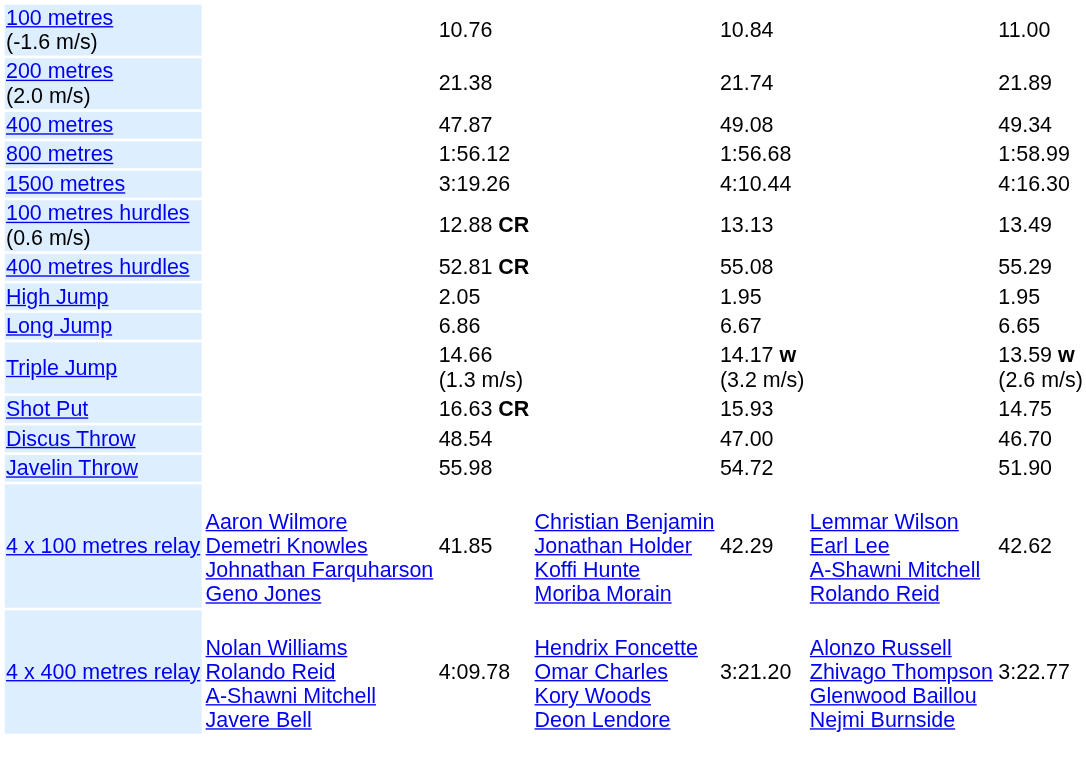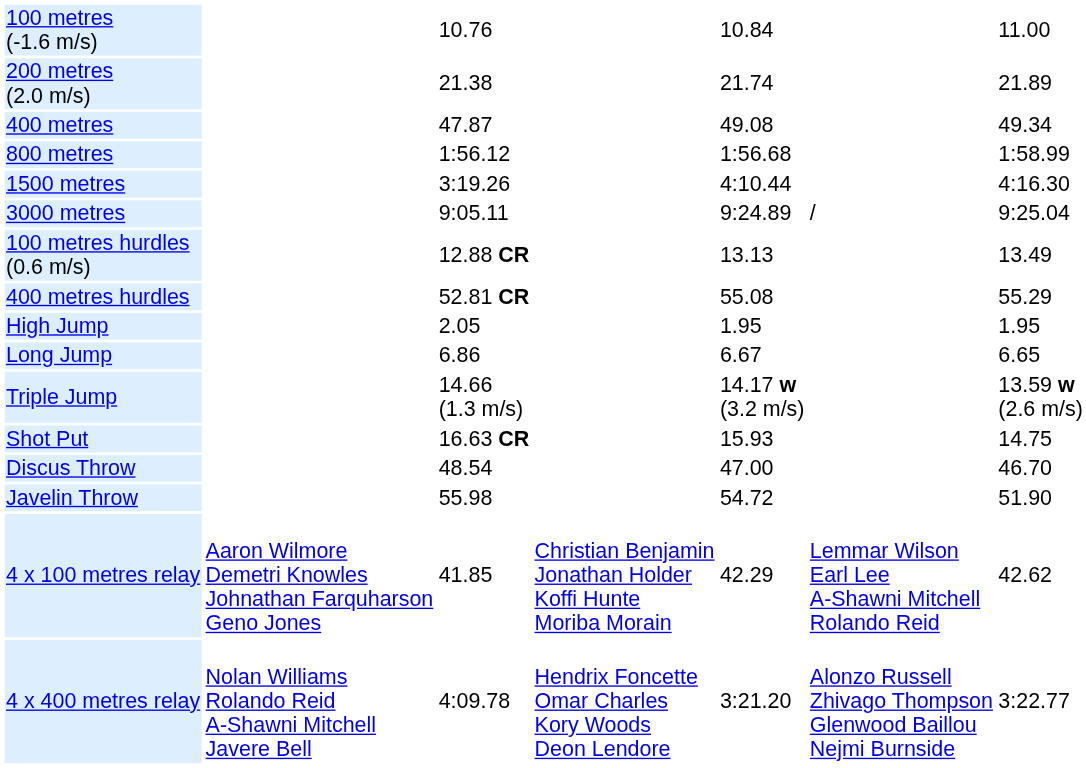+ row: 3000 metres | 9:05.11 | 9:24.89 | / | 9:25.04
